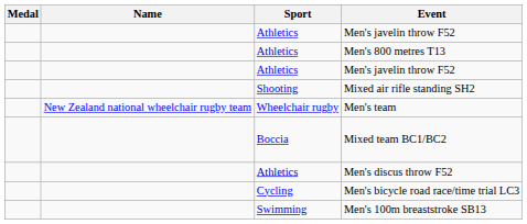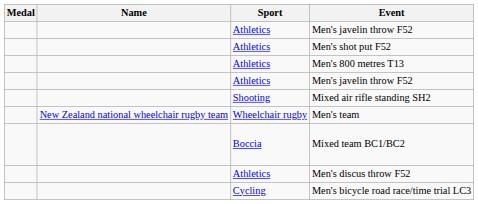+ row: Athletics | Men's shot put F52
- row: Swimming | Men's 100m breaststroke SB13
